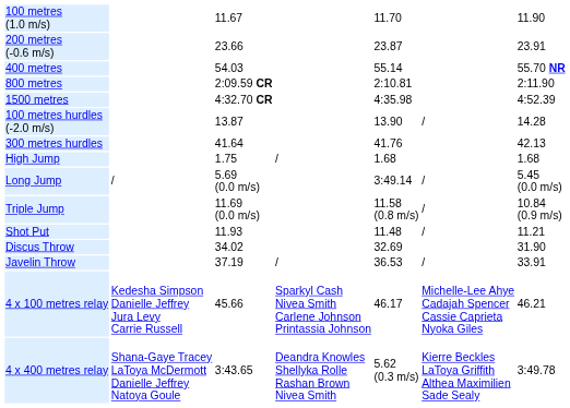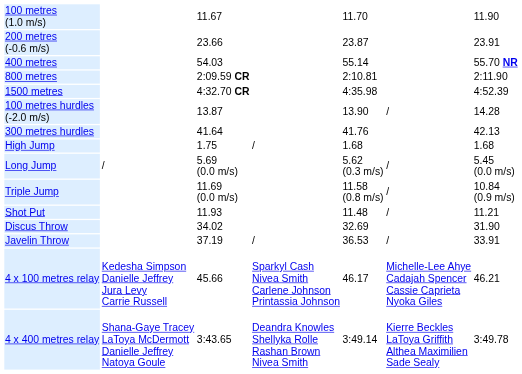Long Jump | column 5: 3:49.14 -> 5.62 (0.3 m/s)
4 x 400 metres relay | column 5: 5.62 (0.3 m/s) -> 3:49.14
